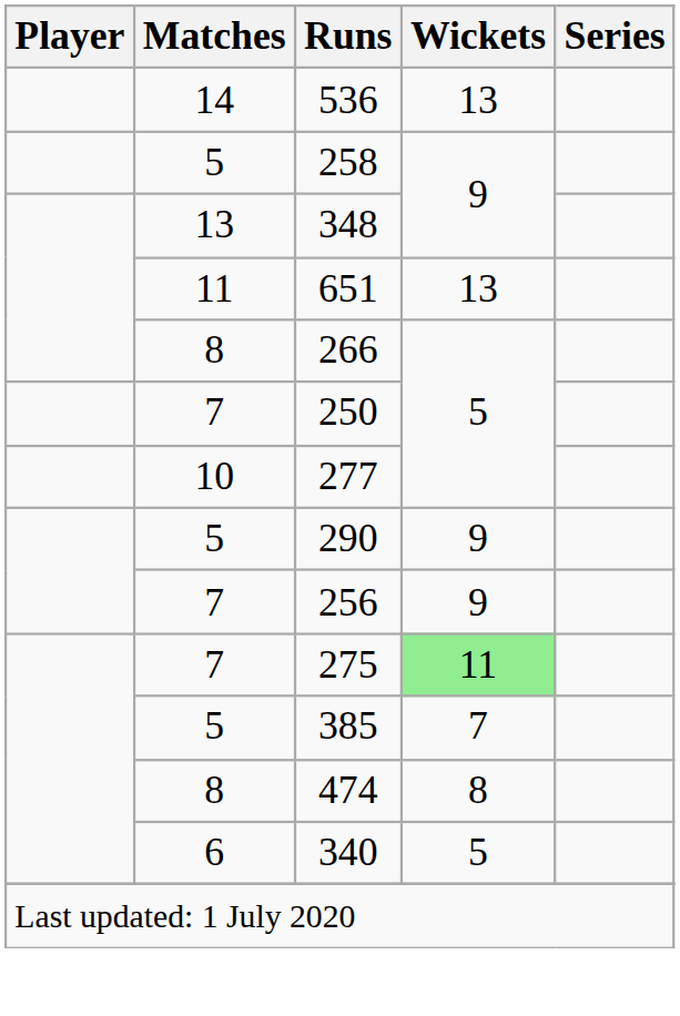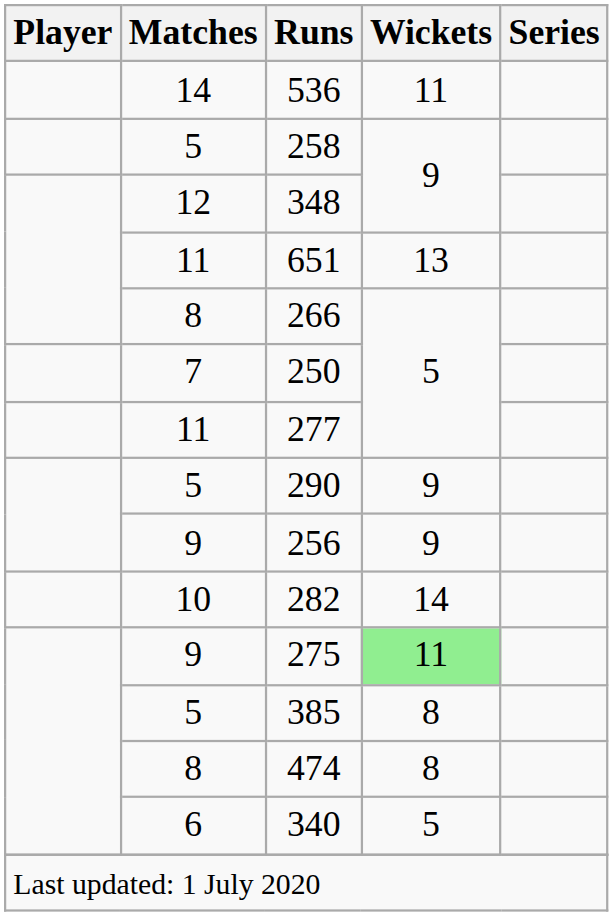536 | Wickets: 13 -> 11
348 | Matches: 13 -> 12
277 | Matches: 10 -> 11
256 | Matches: 7 -> 9
+ row: 10 | 282 | 14
275 | Matches: 7 -> 9
385 | Wickets: 7 -> 8
